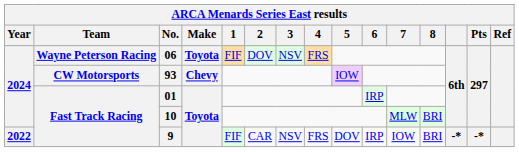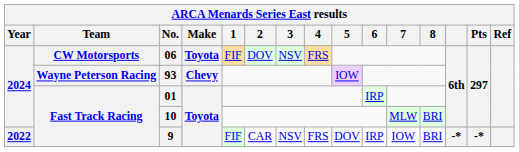06 | Team: Wayne Peterson Racing -> CW Motorsports
93 | Team: CW Motorsports -> Wayne Peterson Racing
